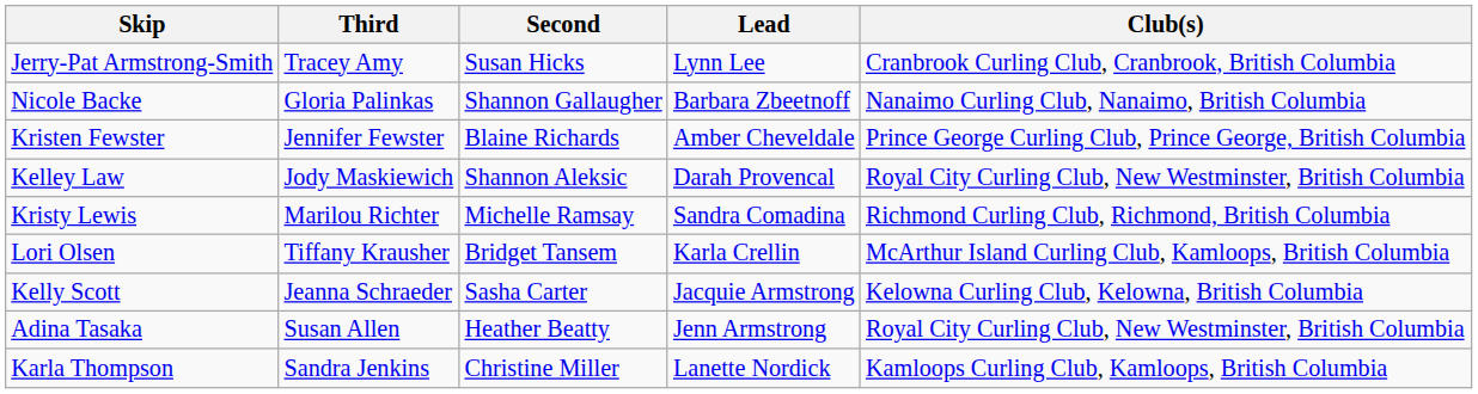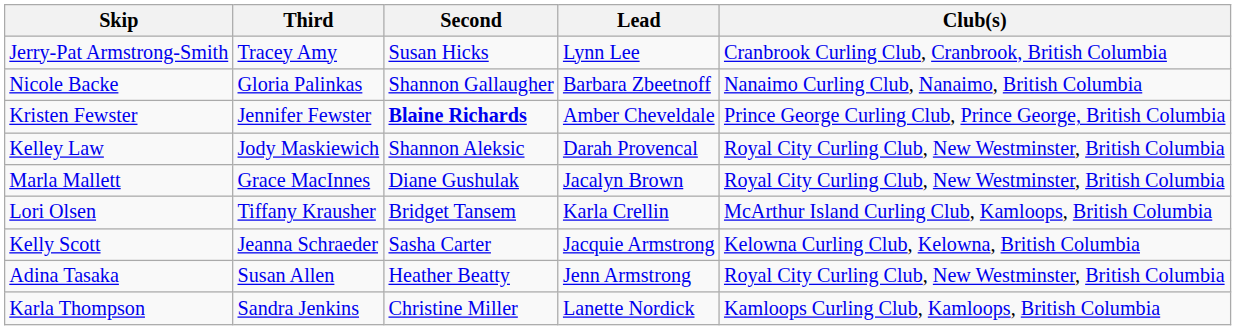Kristen Fewster | Second: normal -> bold
- row: Kristy Lewis | Marilou Richter | Michelle Ramsay | Sandra Comadina | Richmond Curling Club, Richmond, British Columbia
+ row: Marla Mallett | Grace MacInnes | Diane Gushulak | Jacalyn Brown | Royal City Curling Club, New Westminster, British Columbia
